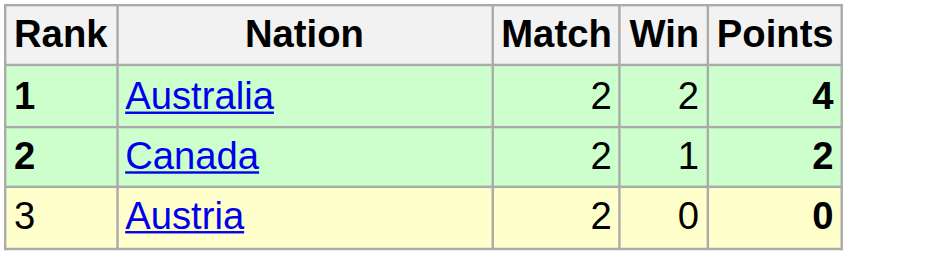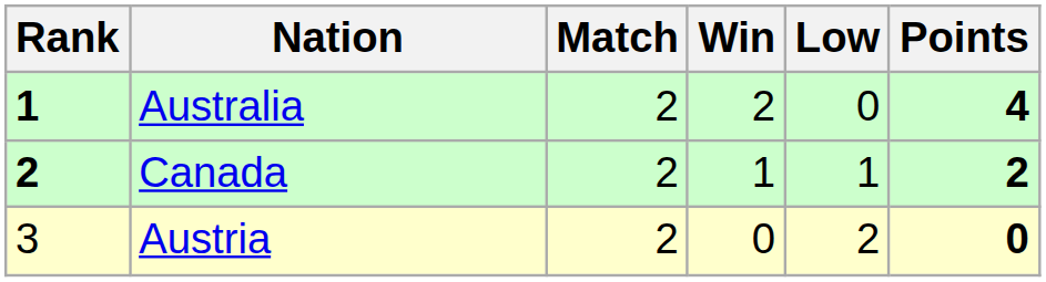+ column: Low | 0 | 1 | 2
